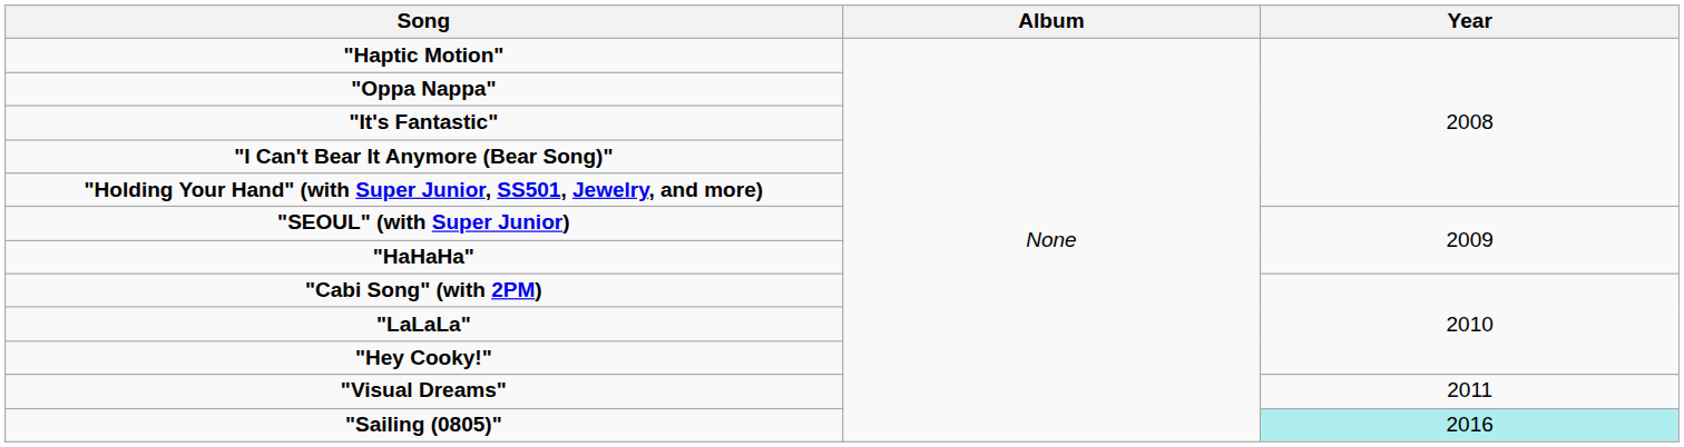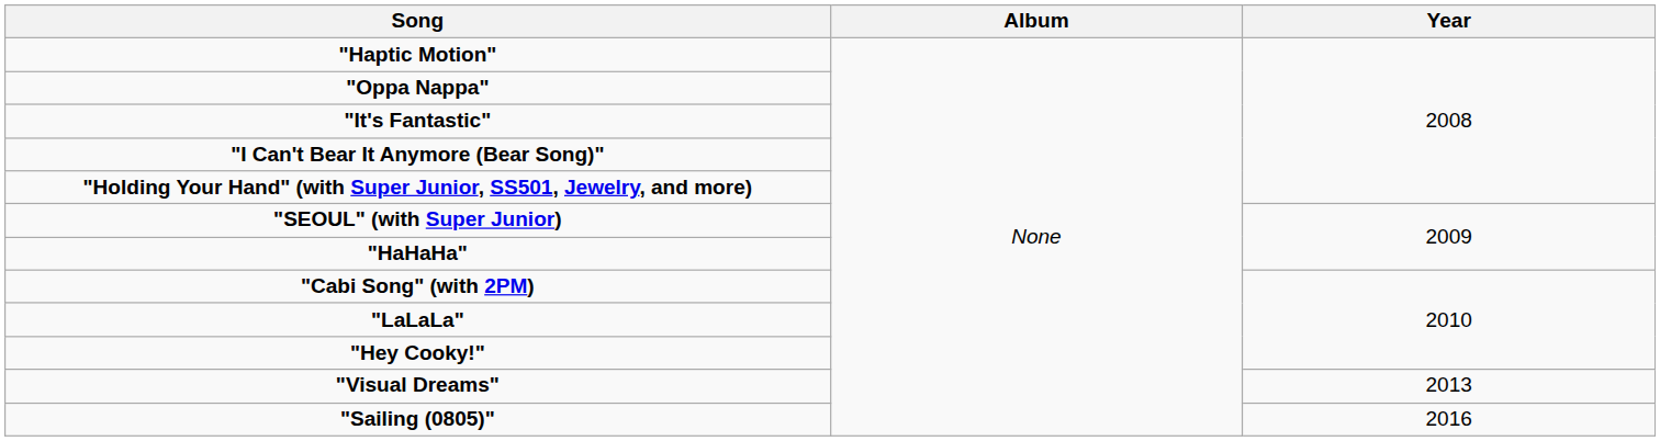"Visual Dreams" | Year: 2011 -> 2013
"Sailing (0805)" | Year: paleturquoise background -> no background
